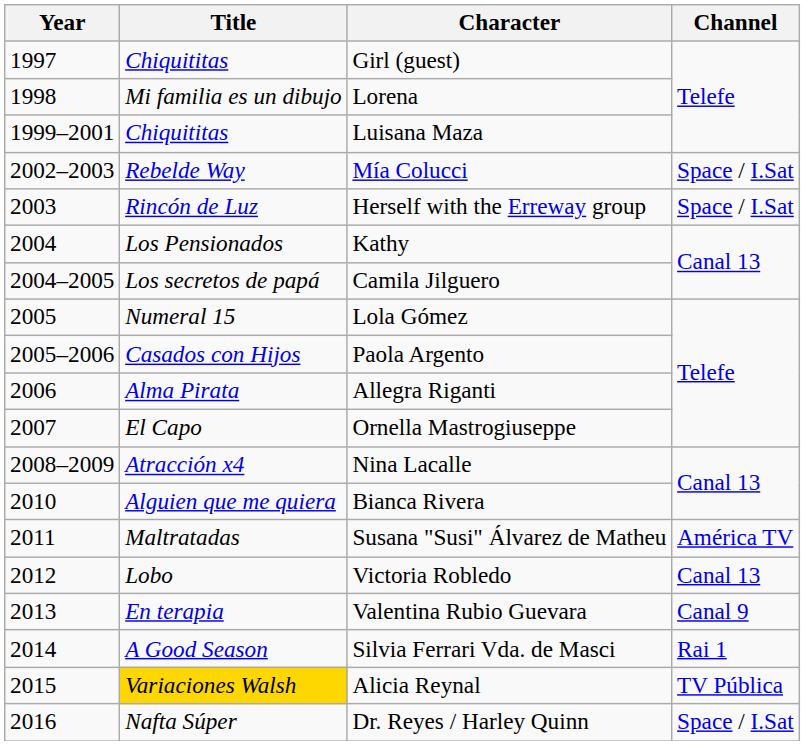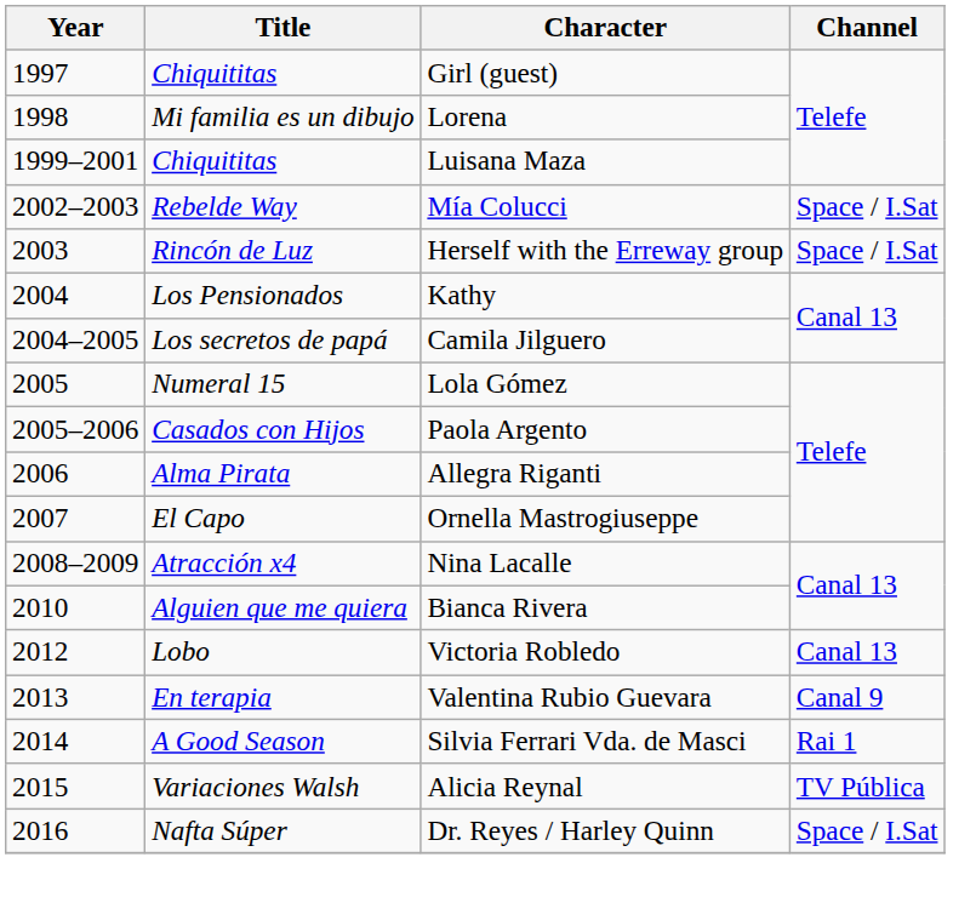- row: 2011 | Maltratadas | Susana "Susi" Álvarez de Matheu | América TV
Alicia Reynal | Title: gold background -> no background
